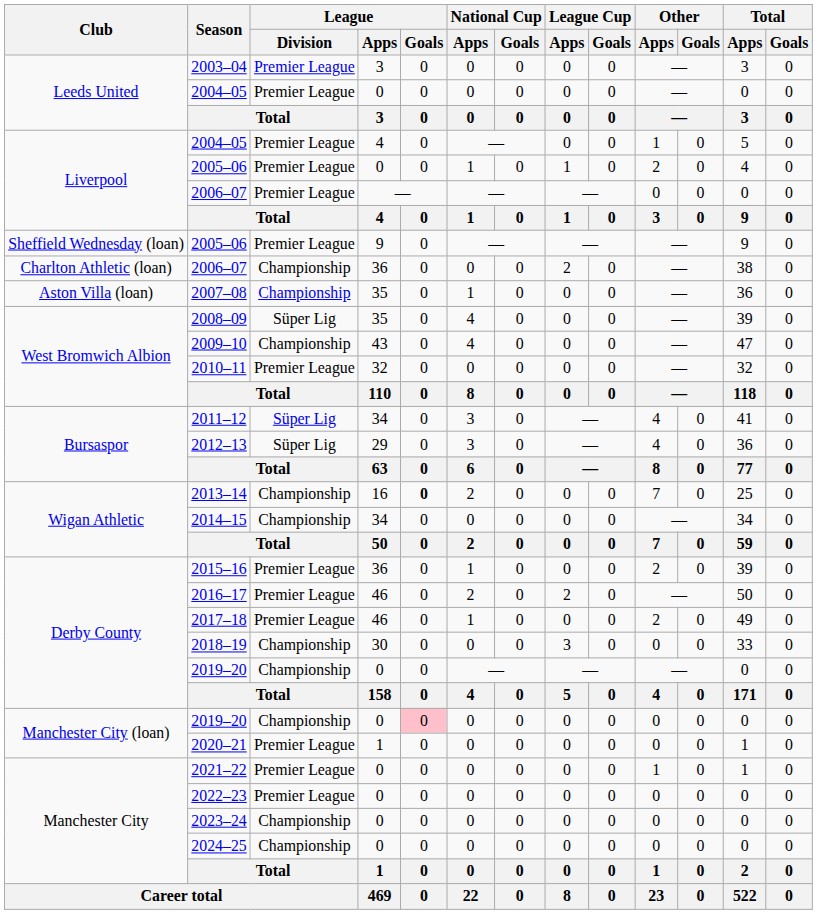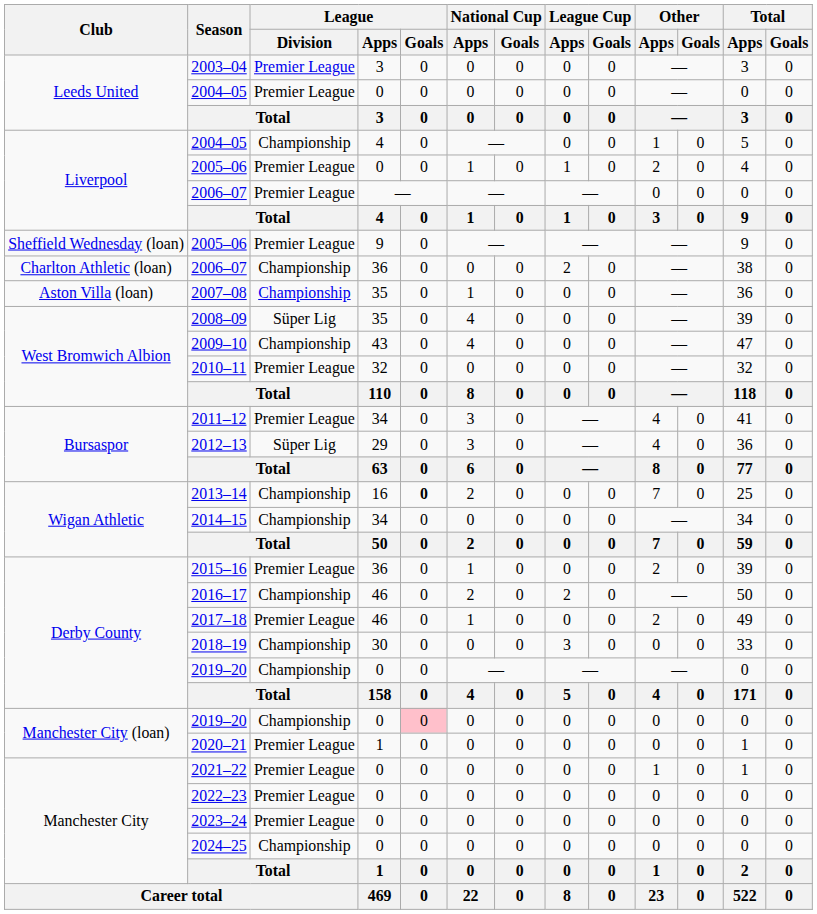Liverpool / 2004–05 | League / Division: Premier League -> Championship
2011–12 | League / Division: Süper Lig -> Premier League
2016–17 | League / Division: Premier League -> Championship
2023–24 | League / Division: Championship -> Premier League
